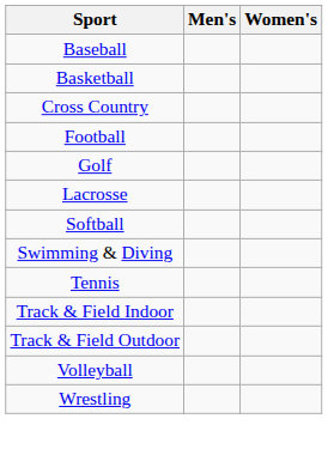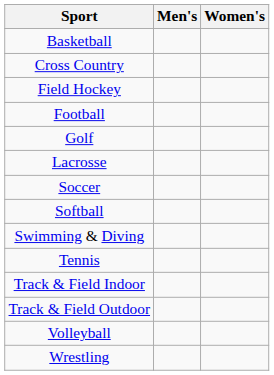- row: Baseball
+ row: Field Hockey
+ row: Soccer
